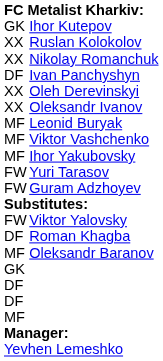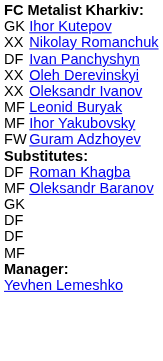- row: XX | Ruslan Kolokolov
- row: MF | Viktor Vashchenko
- row: FW | Yuri Tarasov
- row: FW | Viktor Yalovsky
